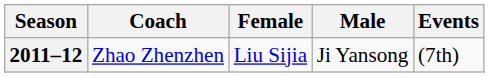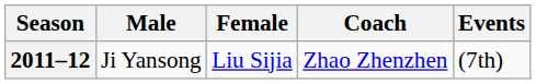columns swapped: Male <-> Coach
